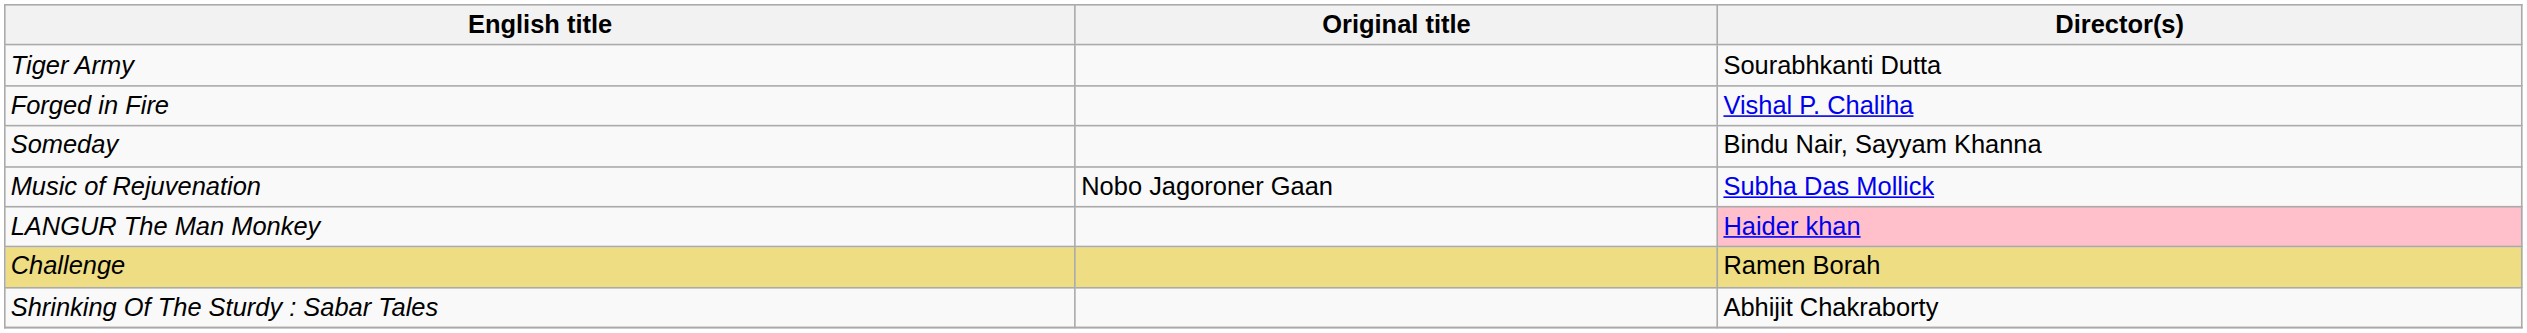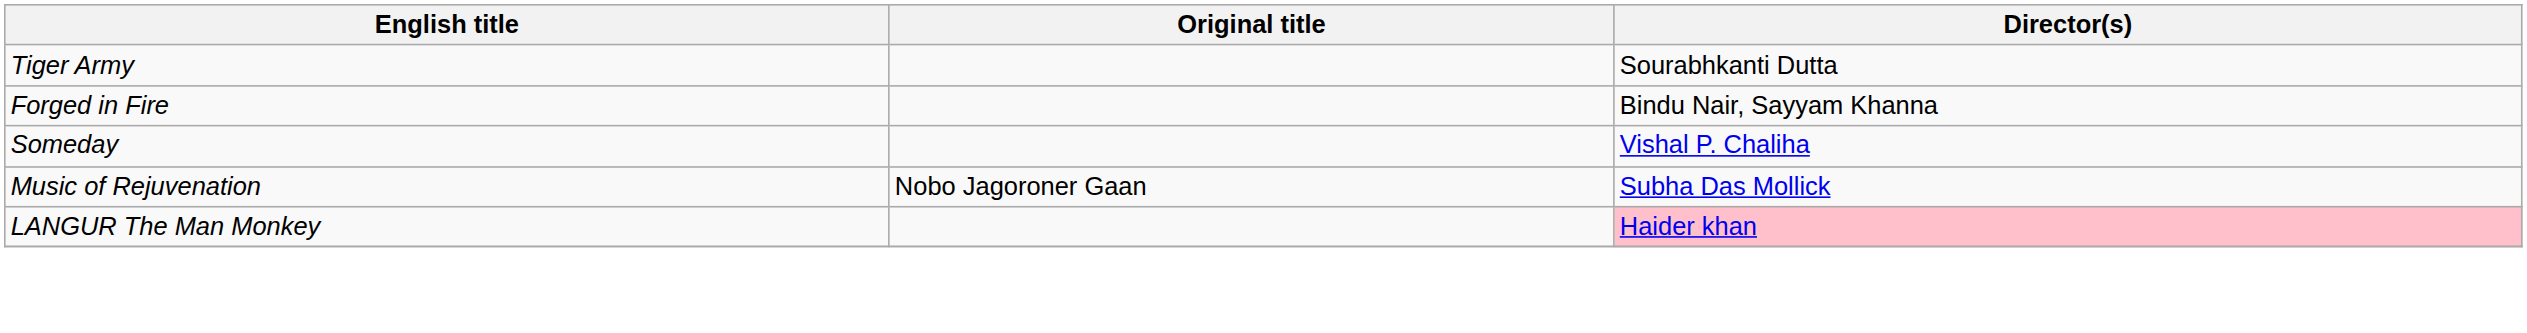Forged in Fire | Director(s): Vishal P. Chaliha -> Bindu Nair, Sayyam Khanna
Someday | Director(s): Bindu Nair, Sayyam Khanna -> Vishal P. Chaliha
- row: Challenge | Ramen Borah
- row: Shrinking Of The Sturdy : Sabar Tales | Abhijit Chakraborty
